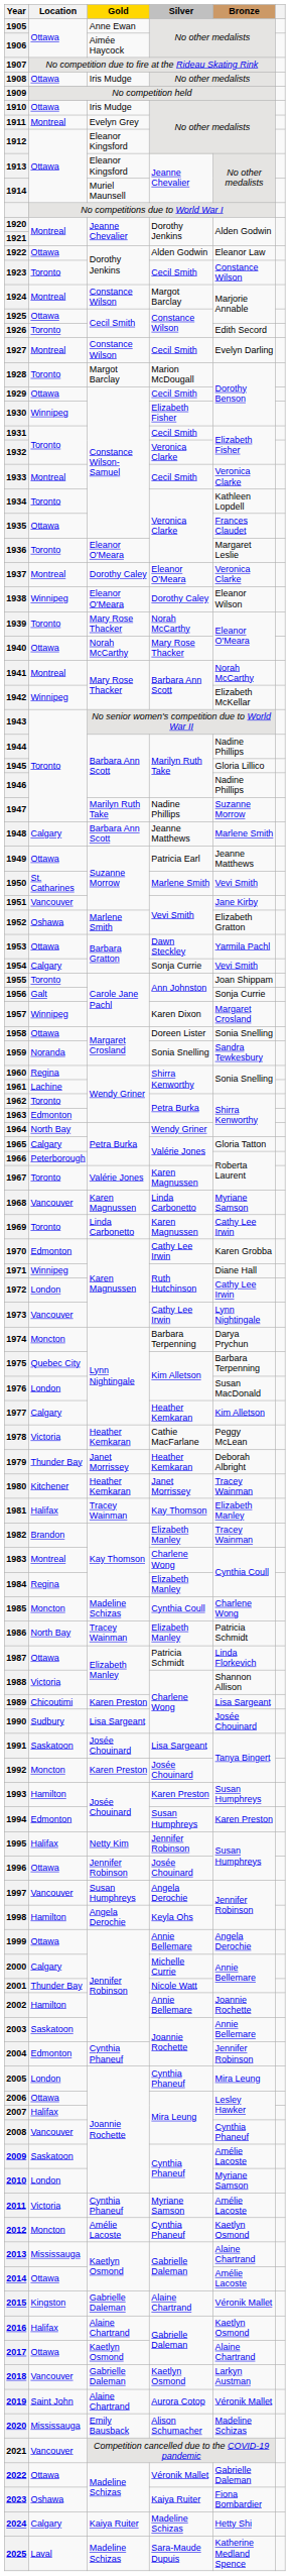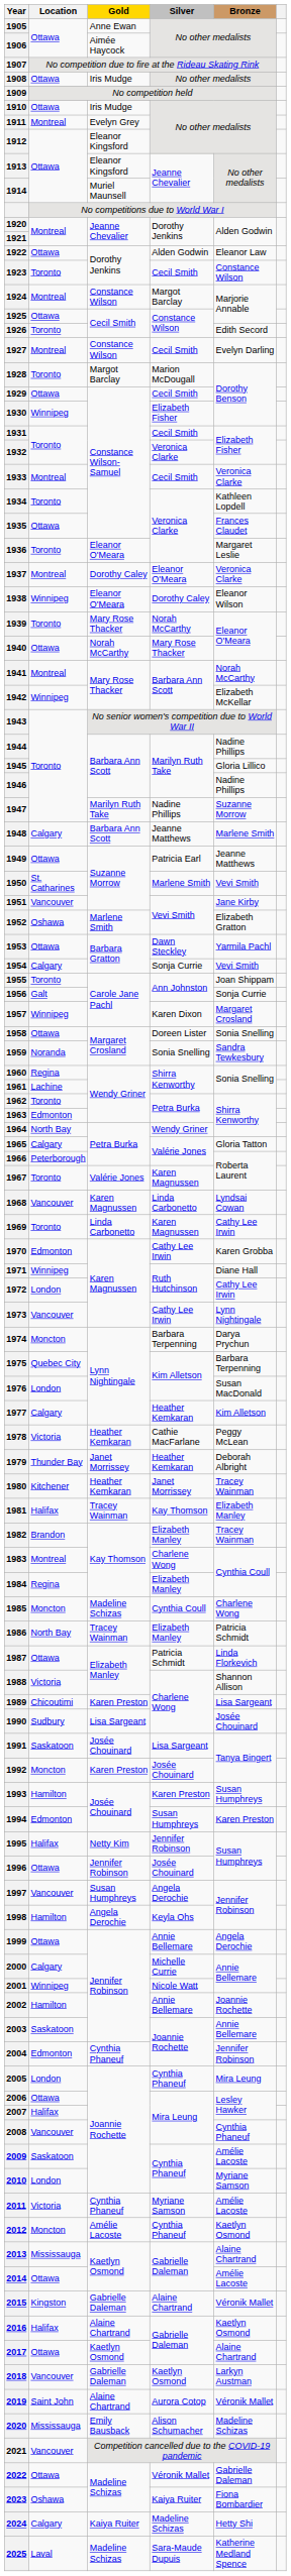1968 | Bronze: Myriane Samson -> Lyndsai Cowan
2001 | Location: Thunder Bay -> Winnipeg
